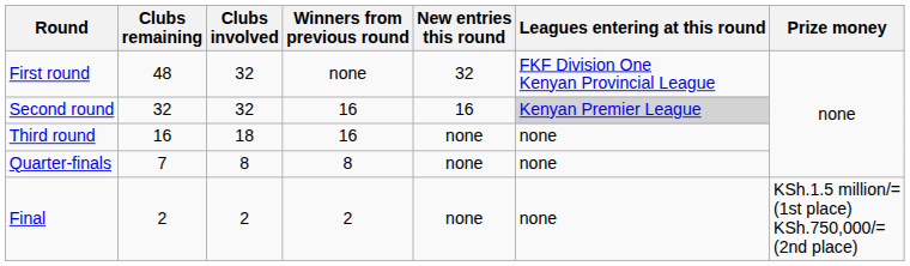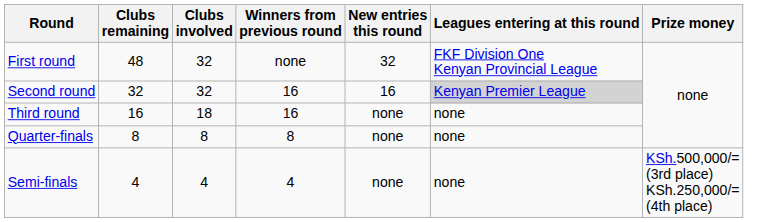Quarter-finals | Clubs remaining: 7 -> 8
+ row: Semi-finals | 4 | 4 | 4 | none | none | KSh.500,000/= (3rd place) KSh.250,000/= (4th place)
- row: Final | 2 | 2 | 2 | none | none | KSh.1.5 million/= (1st place) KSh.750,000/= (2nd place)
